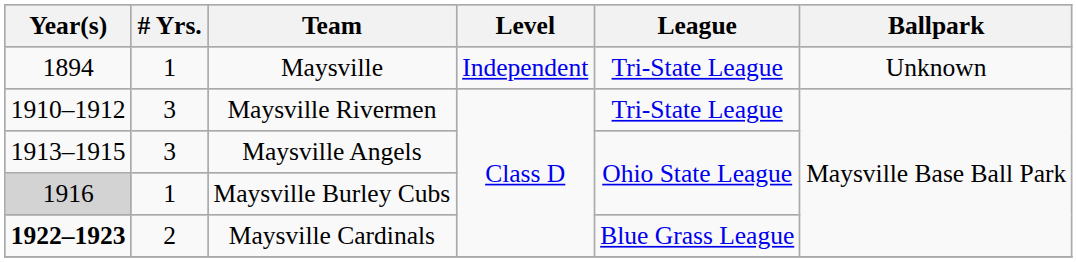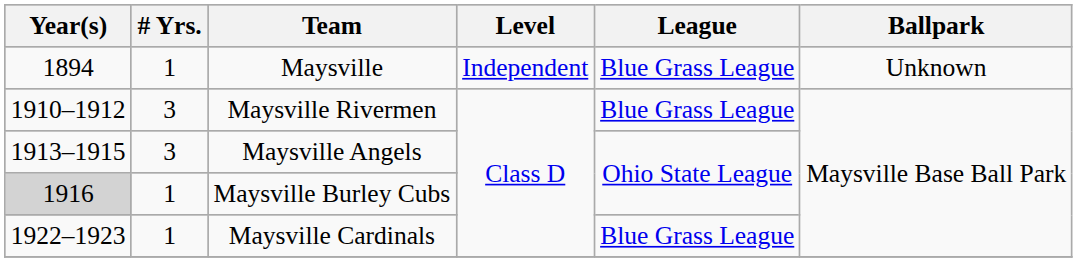Maysville | League: Tri-State League -> Blue Grass League
Maysville Rivermen | League: Tri-State League -> Blue Grass League
Maysville Cardinals | Year(s): bold -> normal
Maysville Cardinals | # Yrs.: 2 -> 1
